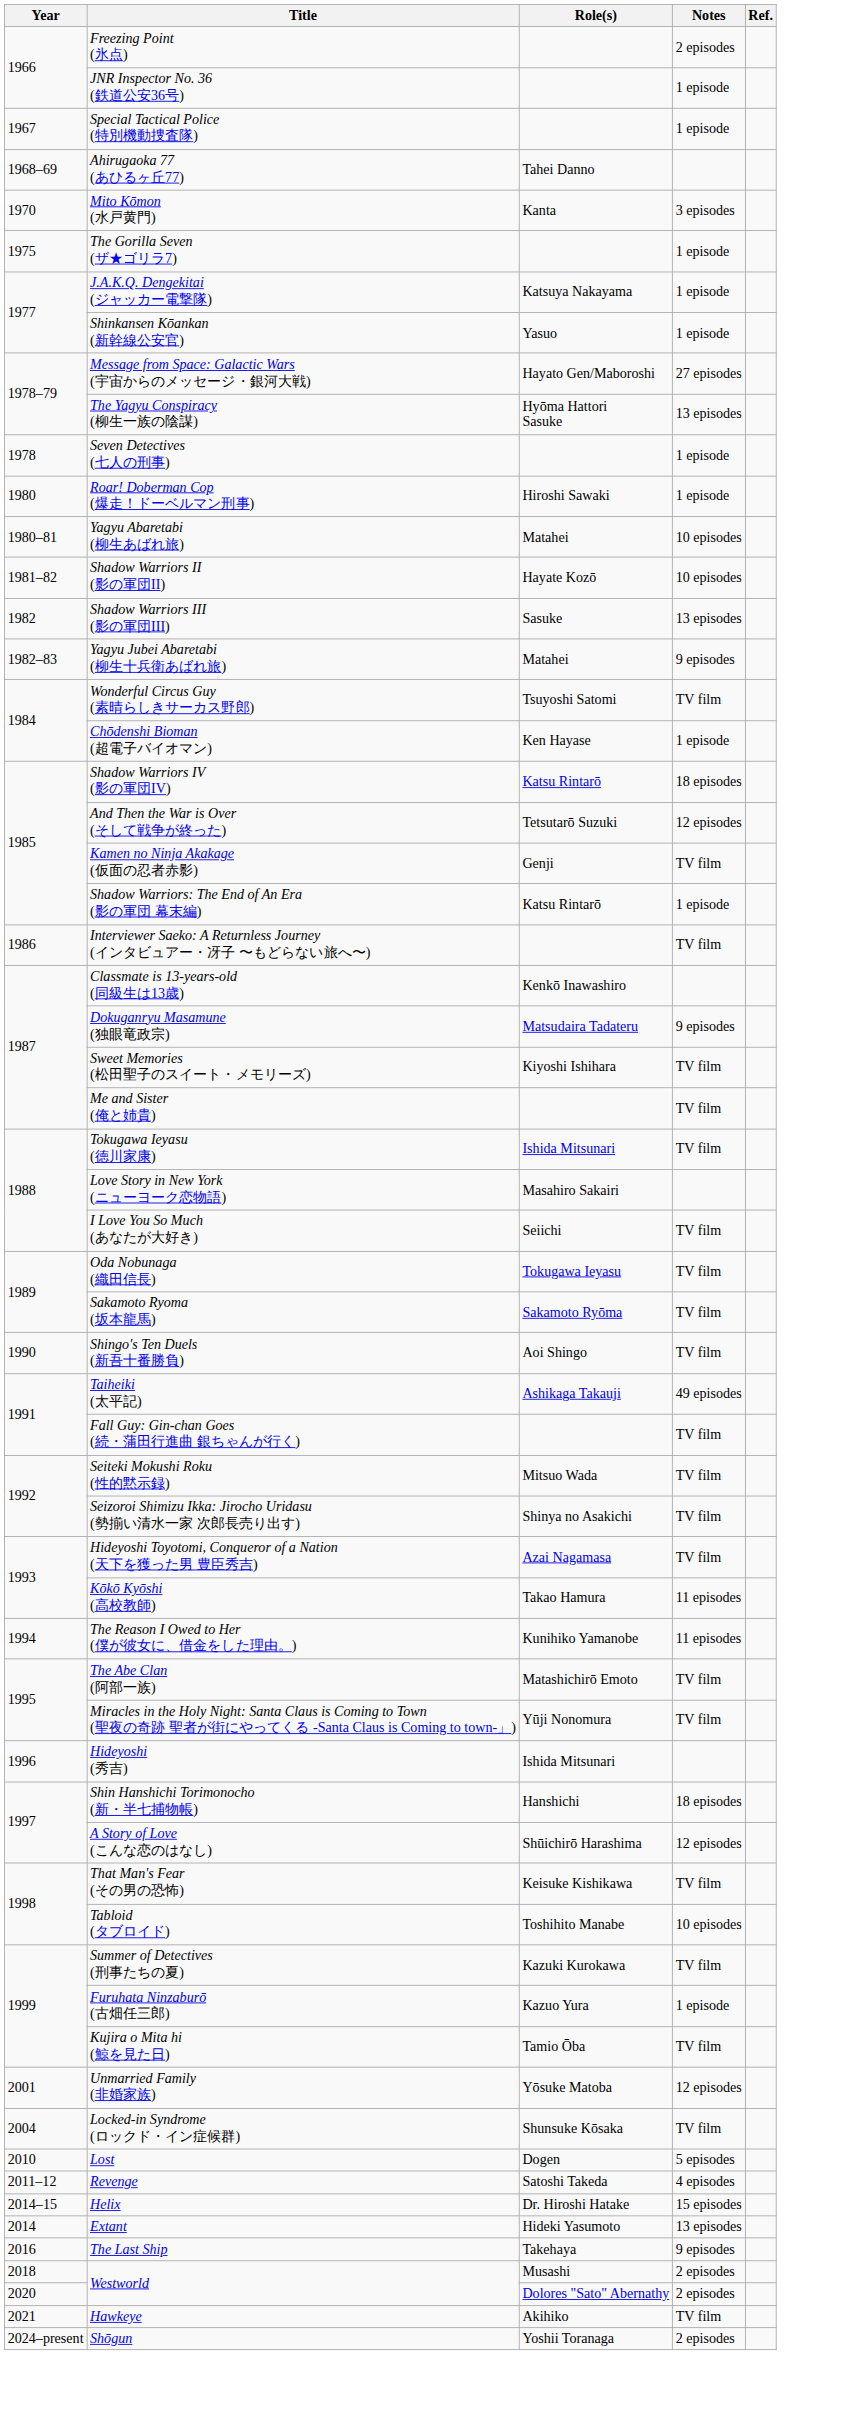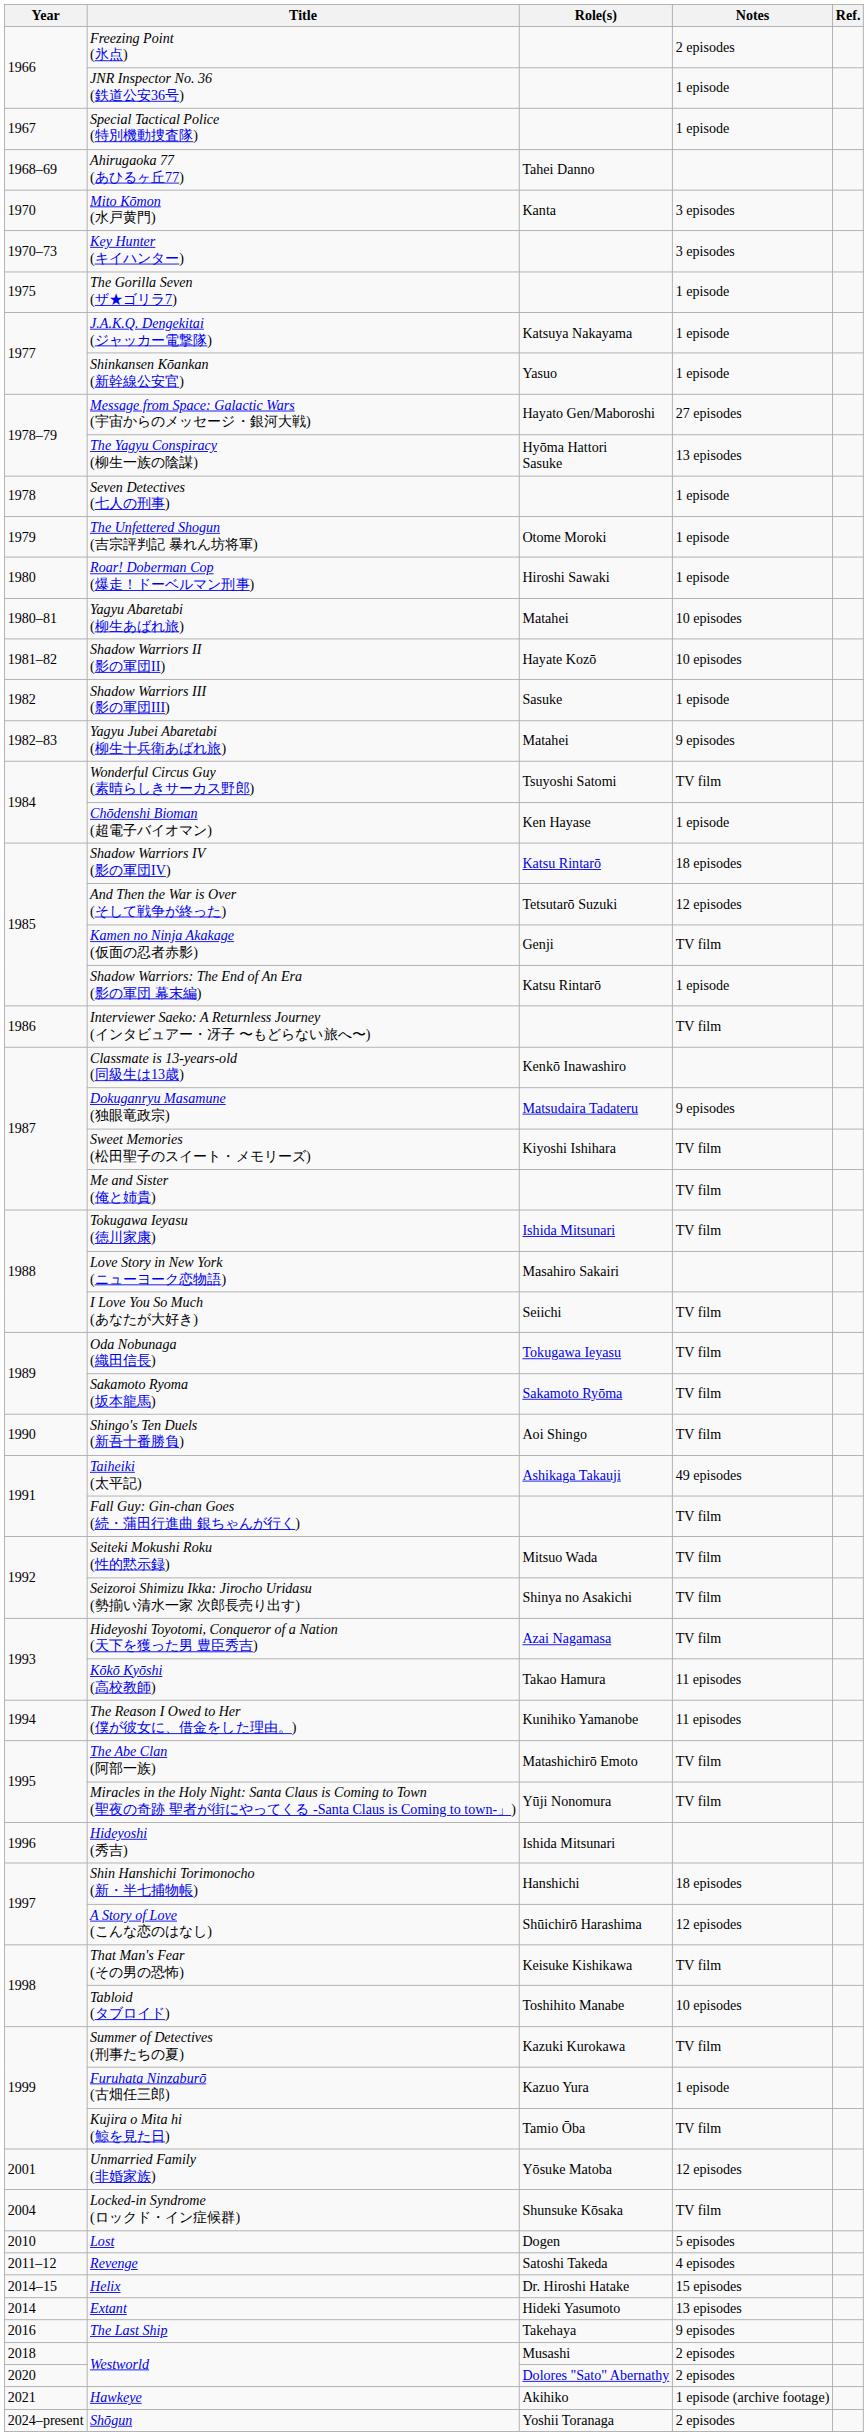+ row: 1970–73 | Key Hunter (キイハンター) | 3 episodes
+ row: 1979 | The Unfettered Shogun (吉宗評判記 暴れん坊将軍) | Otome Moroki | 1 episode
Shadow Warriors III (影の軍団III) | Notes: 13 episodes -> 1 episode
Hawkeye | Notes: TV film -> 1 episode (archive footage)
